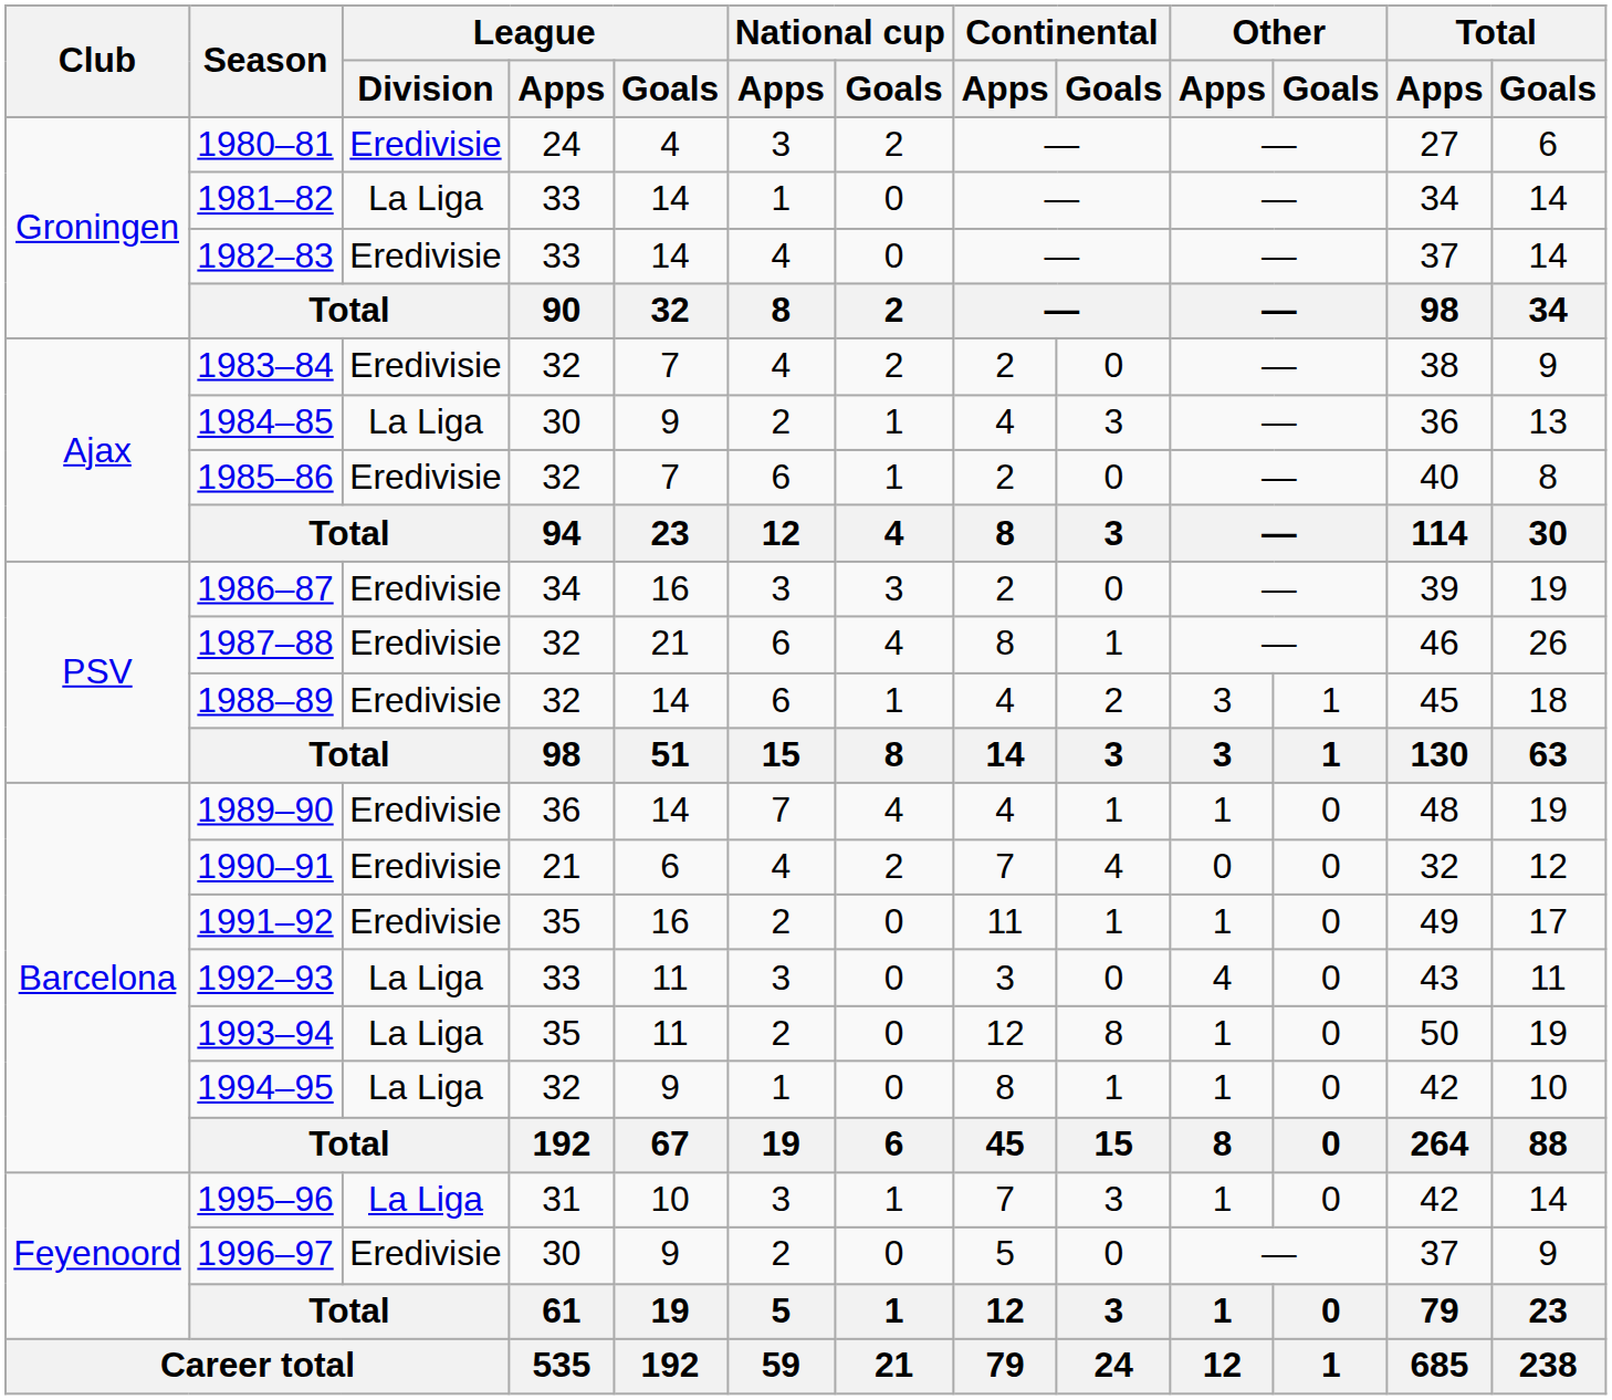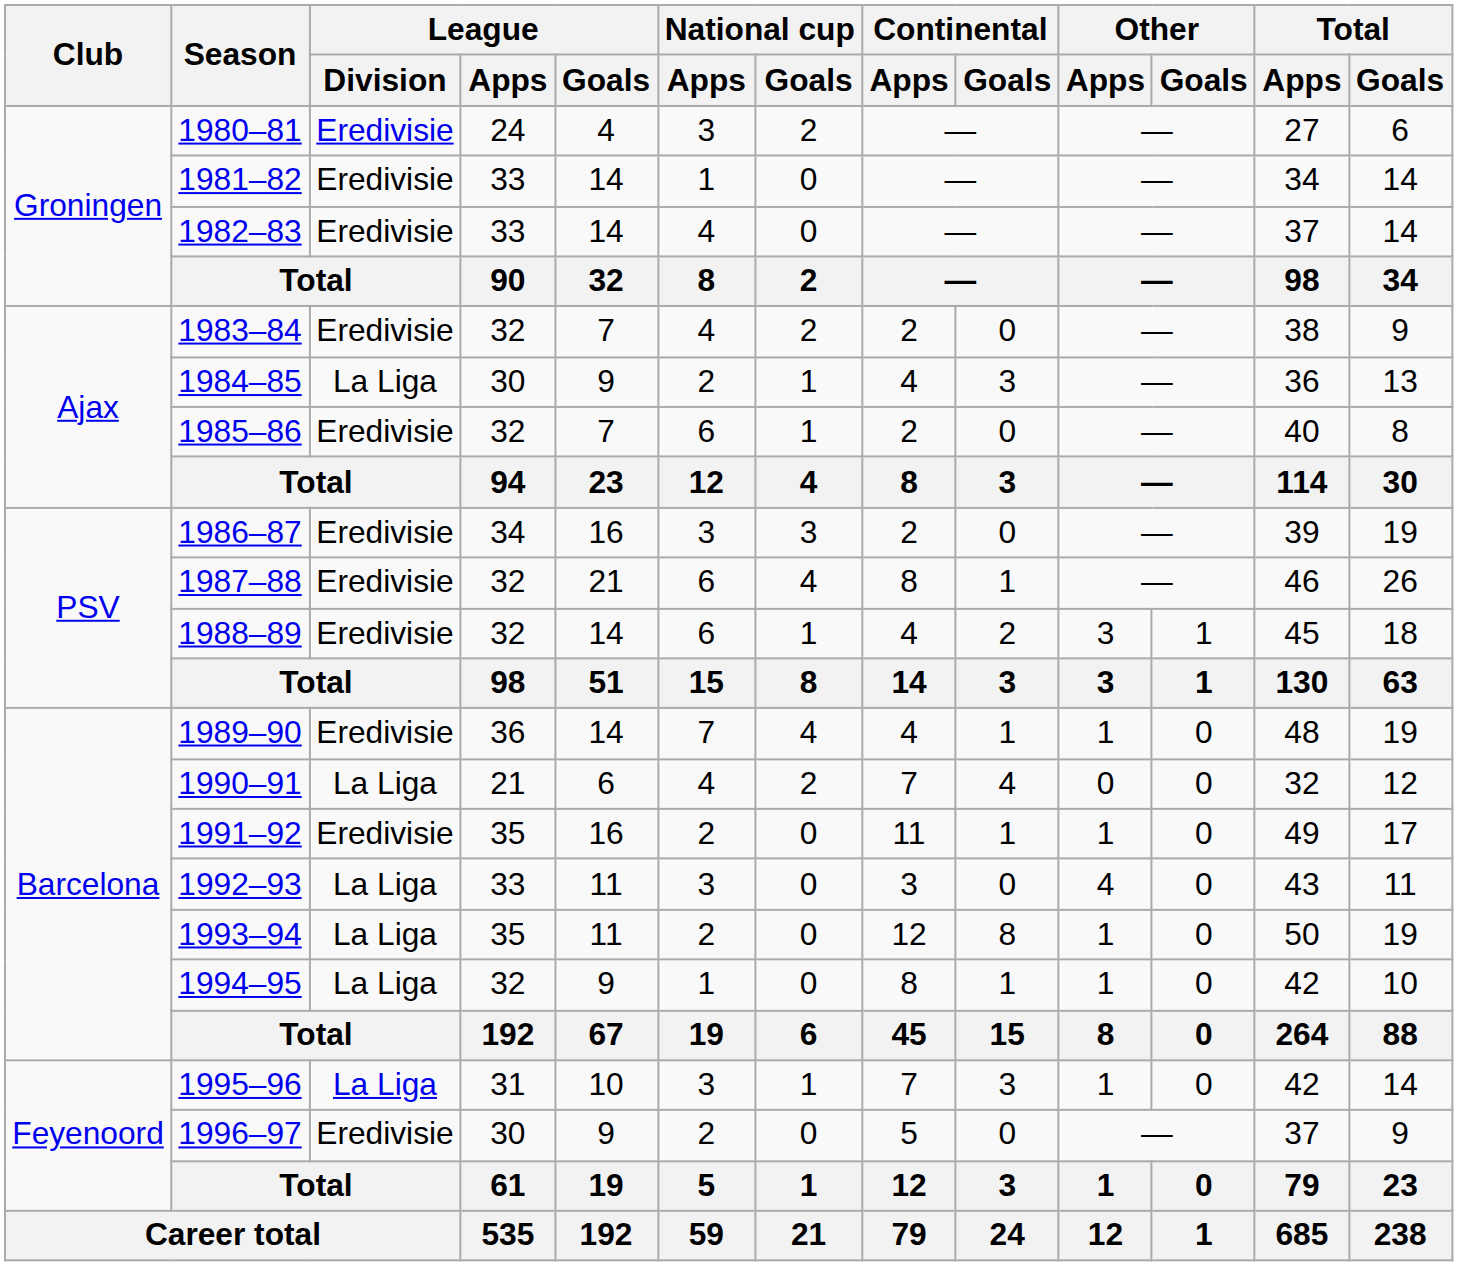1981–82 | League / Division: La Liga -> Eredivisie
1990–91 | League / Division: Eredivisie -> La Liga
